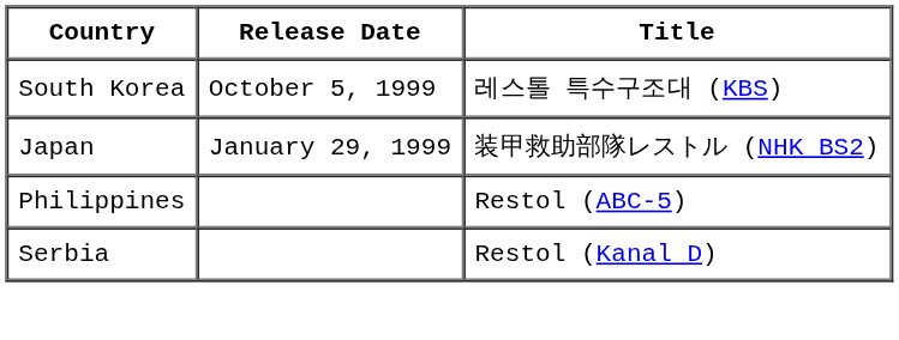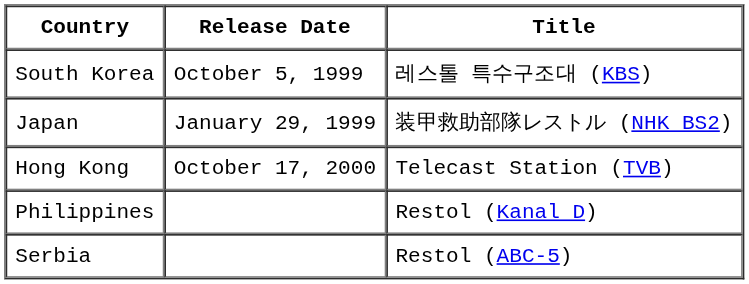+ row: Hong Kong | October 17, 2000 | Telecast Station (TVB)
Philippines | Title: Restol (ABC-5) -> Restol (Kanal D)
Serbia | Title: Restol (Kanal D) -> Restol (ABC-5)
